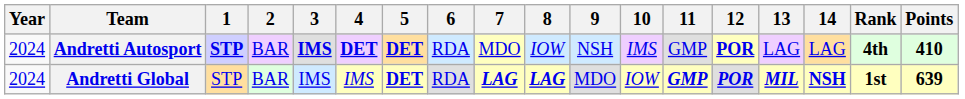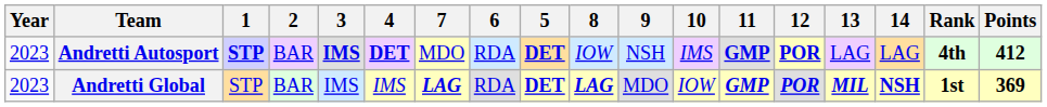columns swapped: 5 <-> 7
Andretti Autosport | Year: 2024 -> 2023
Andretti Autosport | 11: normal -> bold
Andretti Autosport | Points: 410 -> 412
Andretti Global | Year: 2024 -> 2023
Andretti Global | Points: 639 -> 369
